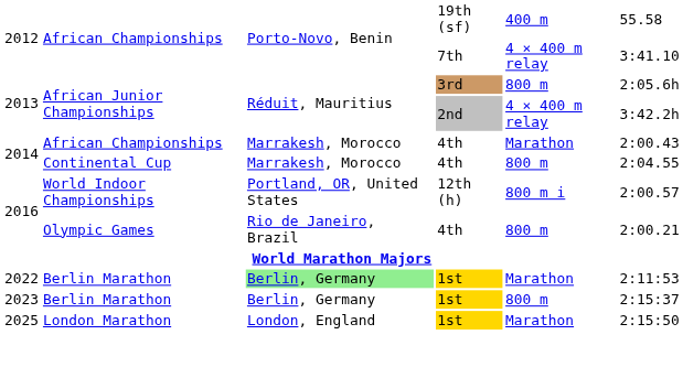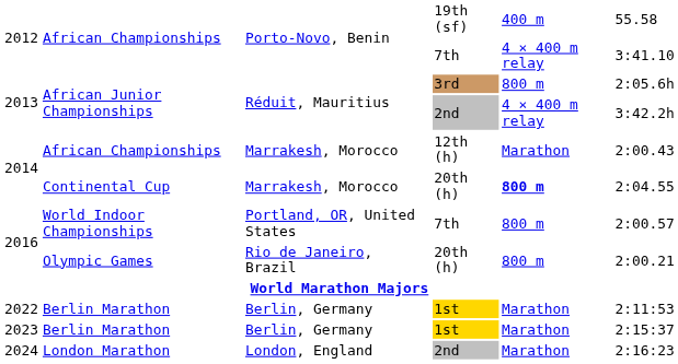2014 / African Championships | column 4: 4th -> 12th (h)
2014 / Continental Cup | column 4: 4th -> 20th (h)
2014 / Continental Cup | column 5: normal -> bold
2016 / World Indoor Championships | column 4: 12th (h) -> 7th
2016 / World Indoor Championships | column 5: 800 m i -> 800 m
2016 / Olympic Games | column 4: 4th -> 20th (h)
2022 | column 3: lightgreen background -> no background
2023 | column 5: 800 m -> Marathon
+ row: 2024 | London Marathon | London, England | 2nd | Marathon | 2:16:23
- row: 2025 | London Marathon | London, England | 1st | Marathon | 2:15:50
